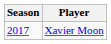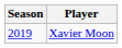Xavier Moon | Season: 2017 -> 2019
